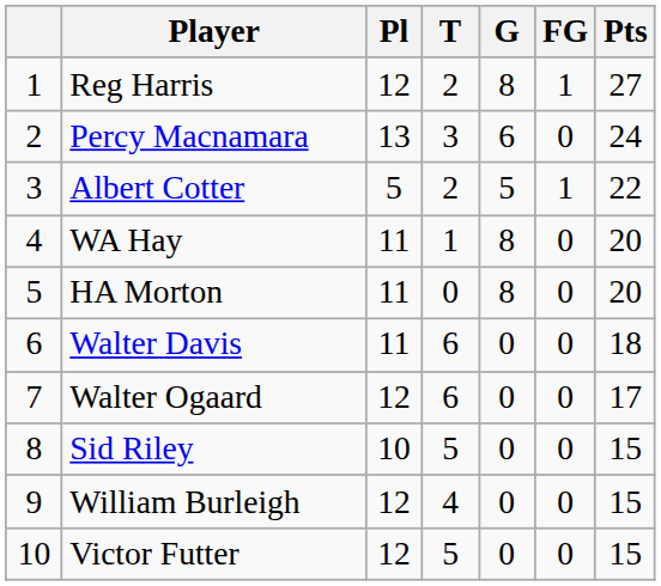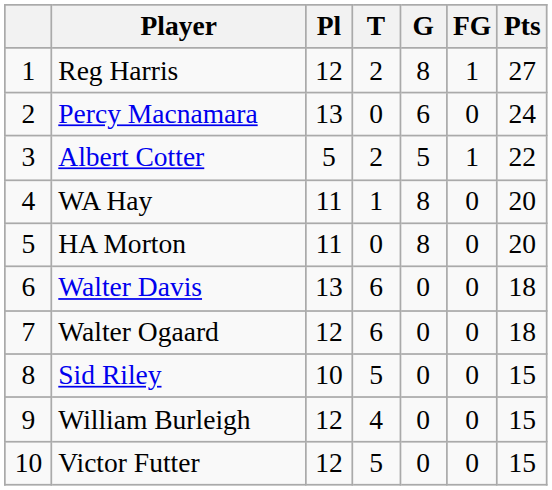Percy Macnamara | T: 3 -> 0
Walter Davis | Pl: 11 -> 13
Walter Ogaard | Pts: 17 -> 18
